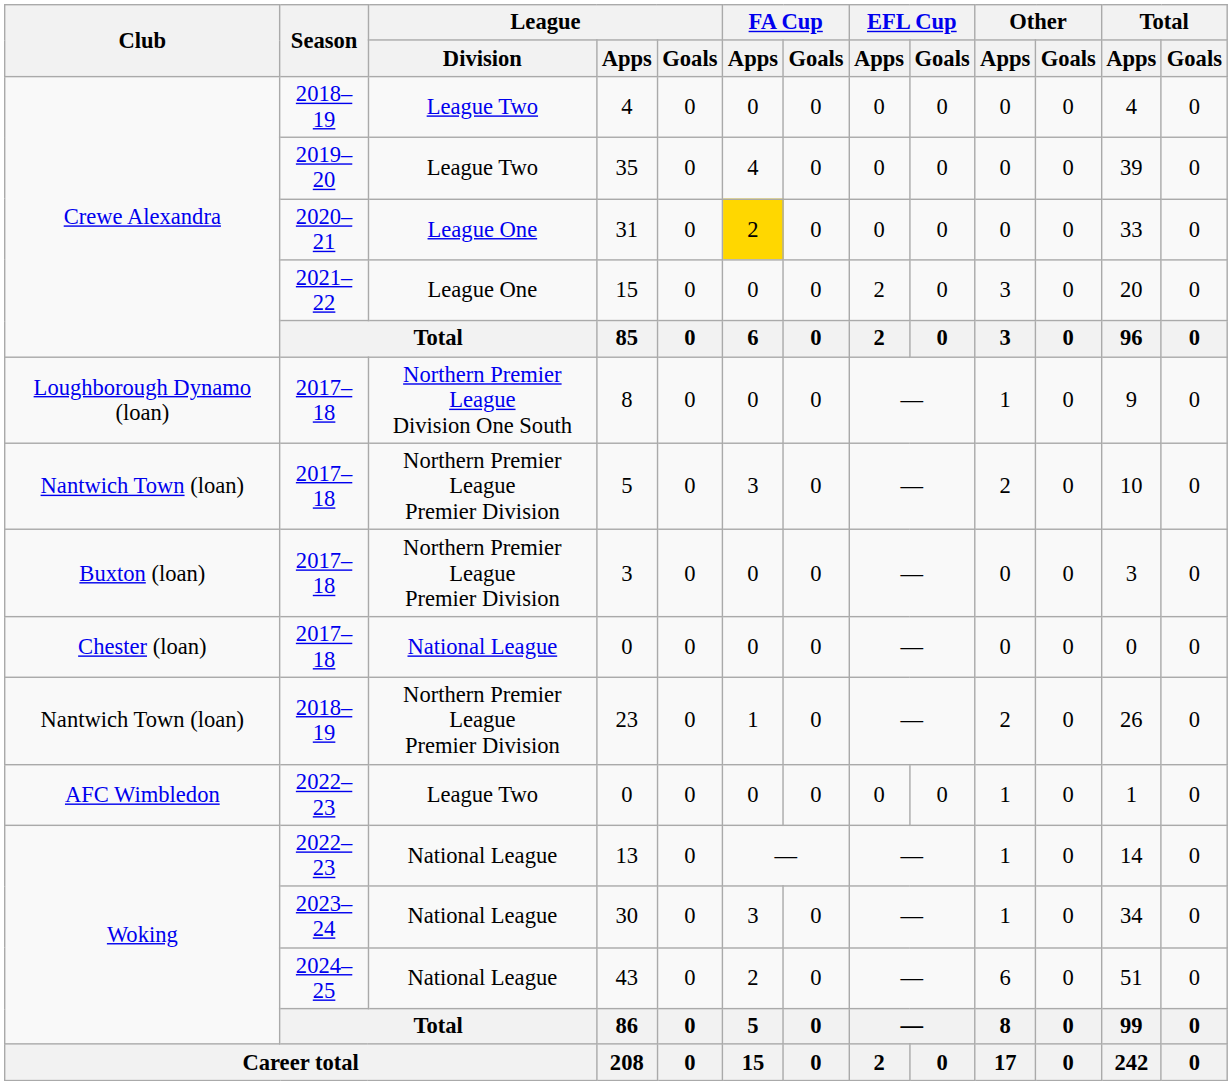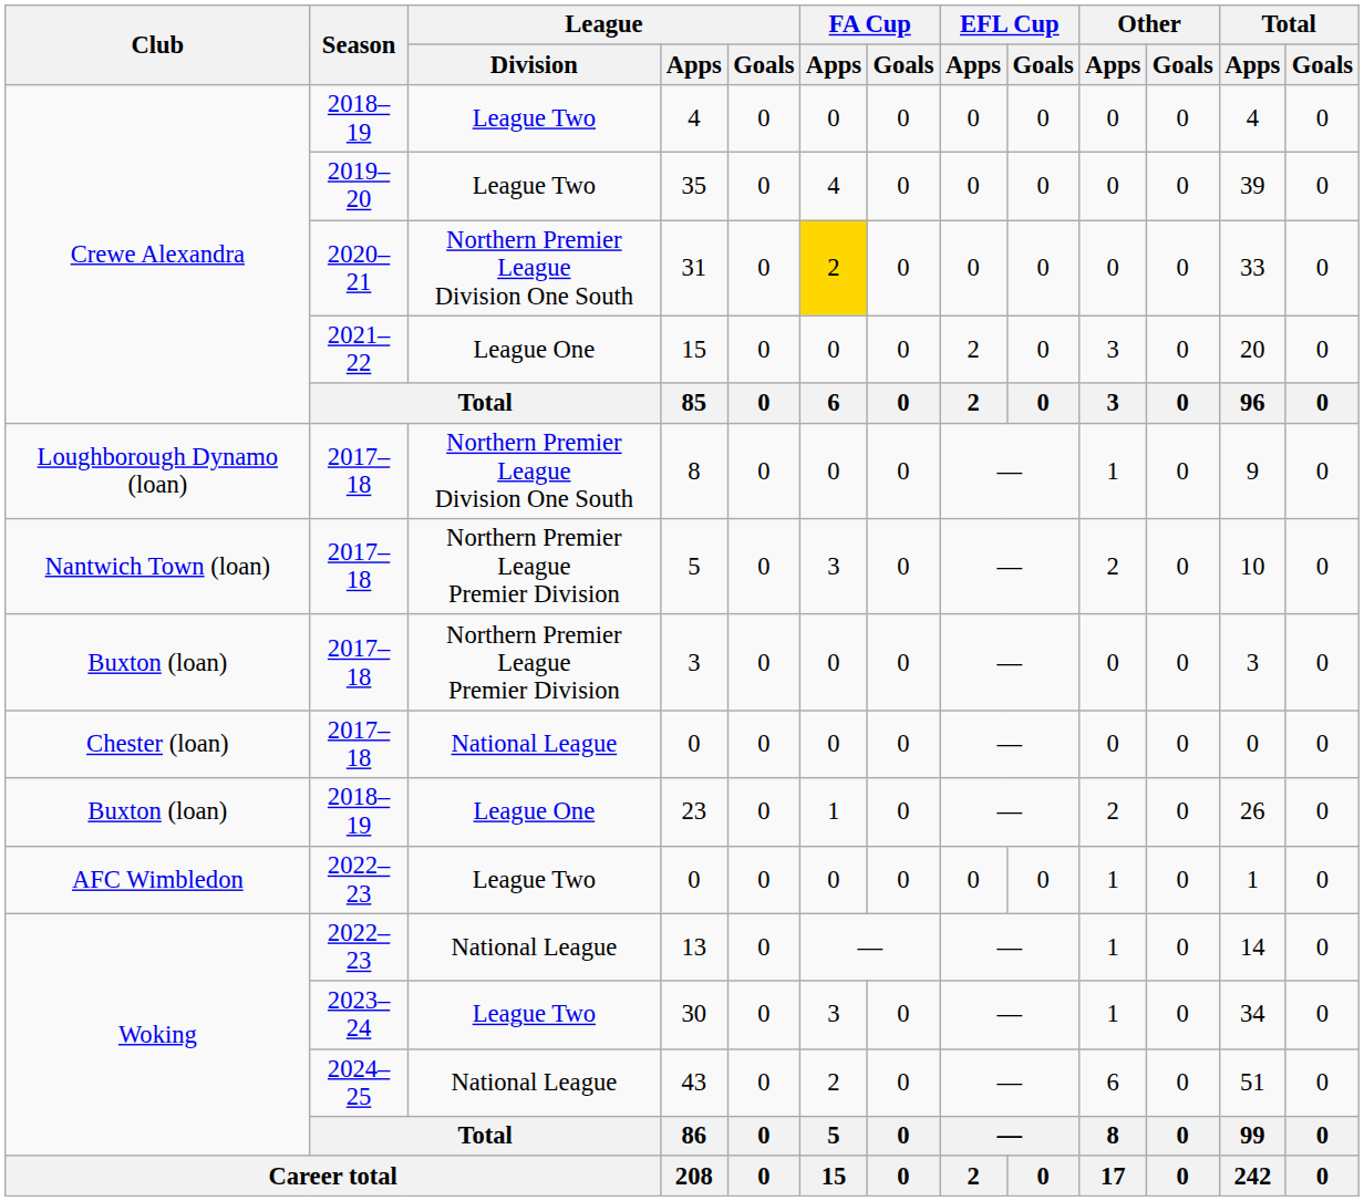31 | League / Division: League One -> Northern Premier League Division One South
23 | Club: Nantwich Town (loan) -> Buxton (loan)
23 | League / Division: Northern Premier League Premier Division -> League One
30 | League / Division: National League -> League Two
